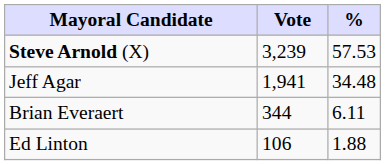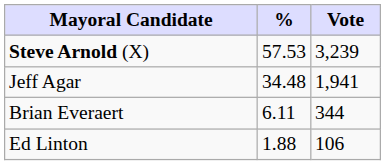columns swapped: Vote <-> %
